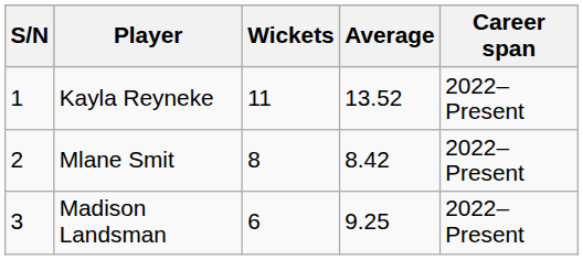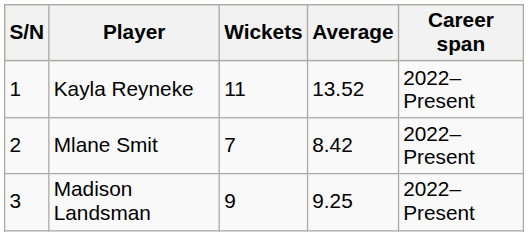Mlane Smit | Wickets: 8 -> 7
Madison Landsman | Wickets: 6 -> 9
